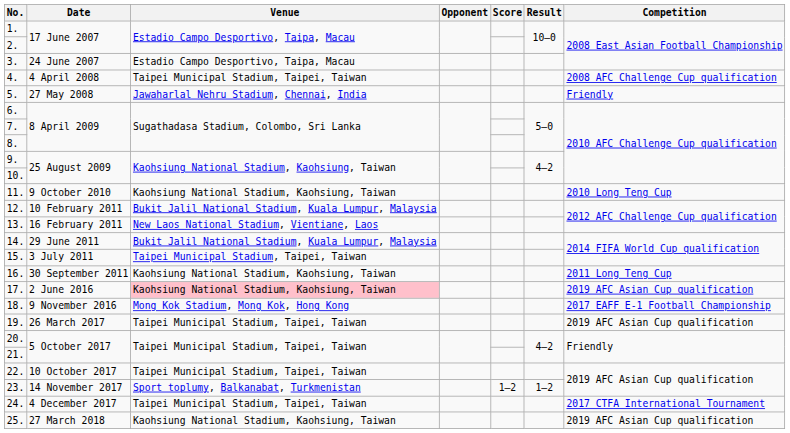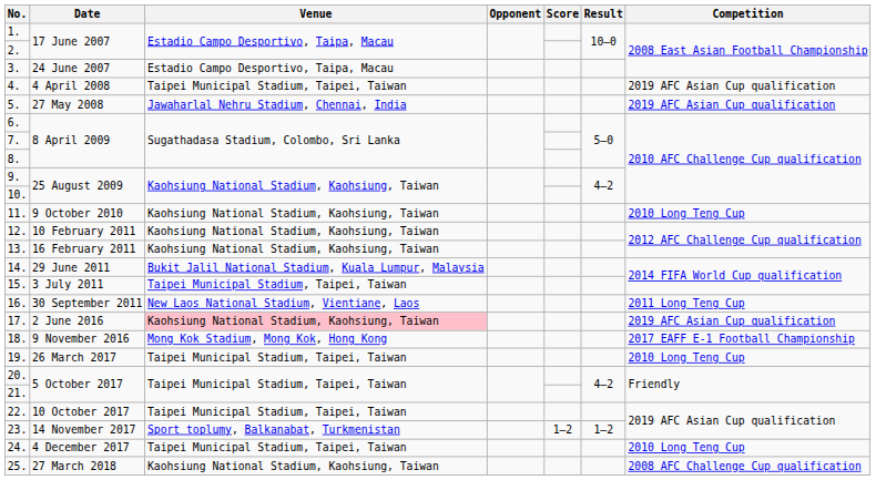4. | Competition: 2008 AFC Challenge Cup qualification -> 2019 AFC Asian Cup qualification
5. | Competition: Friendly -> 2019 AFC Asian Cup qualification
12. | Venue: Bukit Jalil National Stadium, Kuala Lumpur, Malaysia -> Kaohsiung National Stadium, Kaohsiung, Taiwan
13. | Venue: New Laos National Stadium, Vientiane, Laos -> Kaohsiung National Stadium, Kaohsiung, Taiwan
16. | Venue: Kaohsiung National Stadium, Kaohsiung, Taiwan -> New Laos National Stadium, Vientiane, Laos
19. | Competition: 2019 AFC Asian Cup qualification -> 2010 Long Teng Cup
24. | Competition: 2017 CTFA International Tournament -> 2010 Long Teng Cup
25. | Competition: 2019 AFC Asian Cup qualification -> 2008 AFC Challenge Cup qualification
